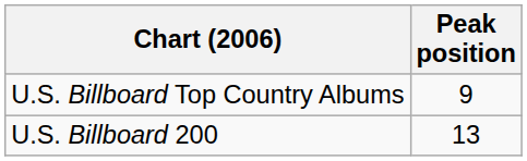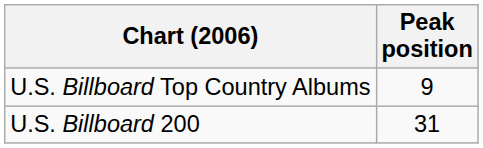U.S. Billboard 200 | Peak position: 13 -> 31
